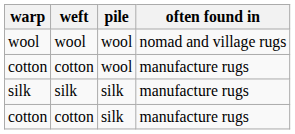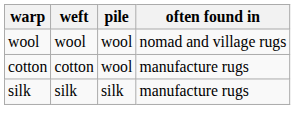- row: cotton | cotton | silk | manufacture rugs
